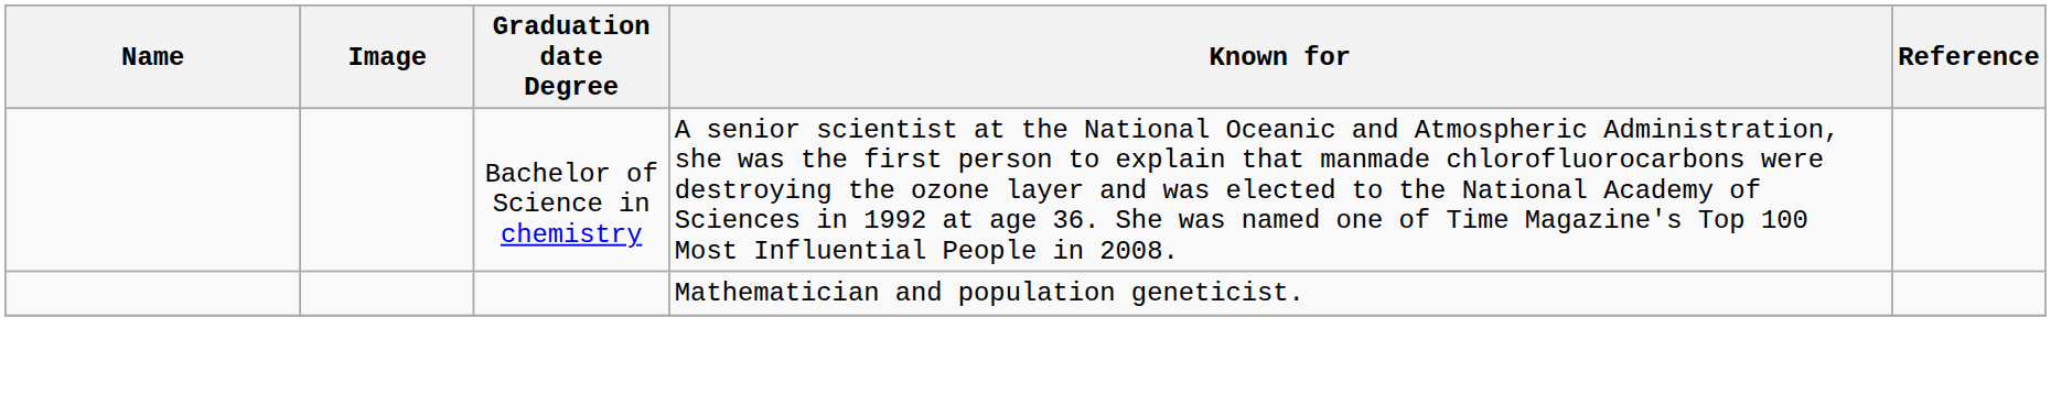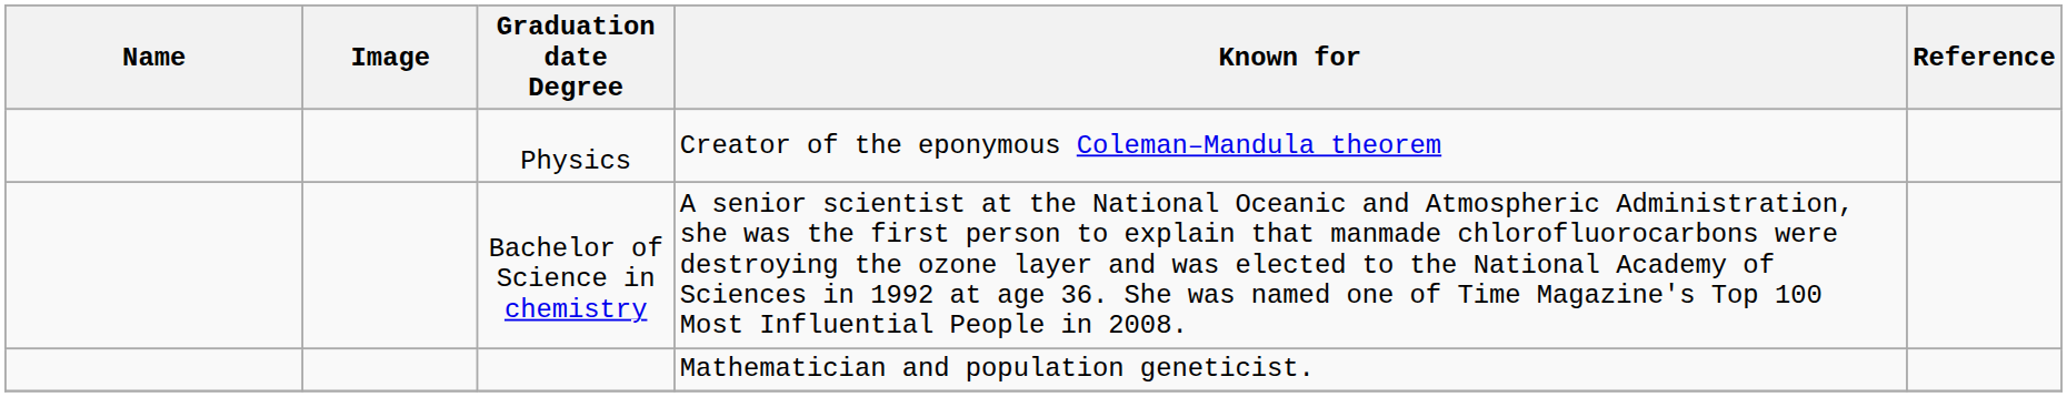+ row: Physics | Creator of the eponymous Coleman–Mandula theorem
